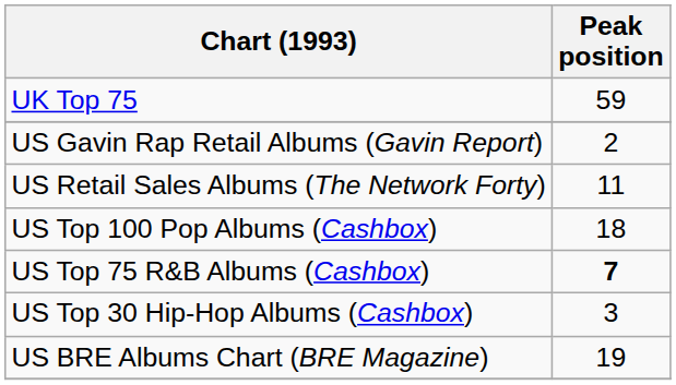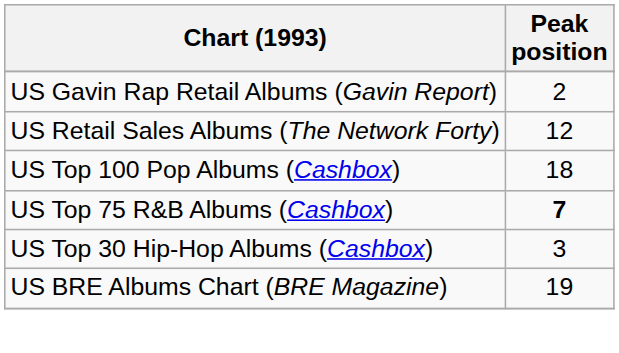- row: UK Top 75 | 59
US Retail Sales Albums (The Network Forty) | Peak position: 11 -> 12
